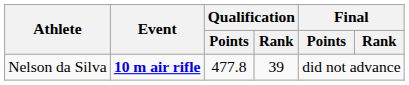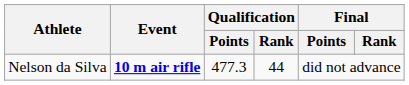Nelson da Silva | Qualification / Points: 477.8 -> 477.3
Nelson da Silva | Qualification / Rank: 39 -> 44
